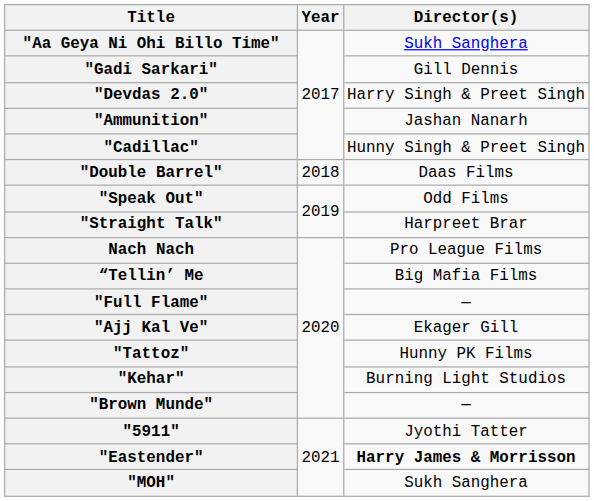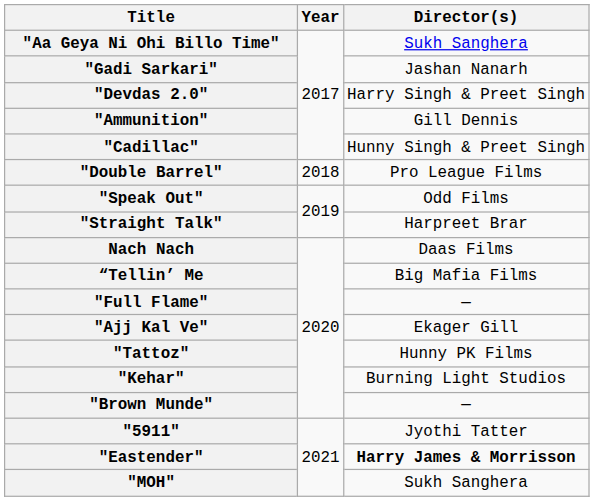"Gadi Sarkari" | Director(s): Gill Dennis -> Jashan Nanarh
"Ammunition" | Director(s): Jashan Nanarh -> Gill Dennis
"Double Barrel" | Director(s): Daas Films -> Pro League Films
Nach Nach | Director(s): Pro League Films -> Daas Films
